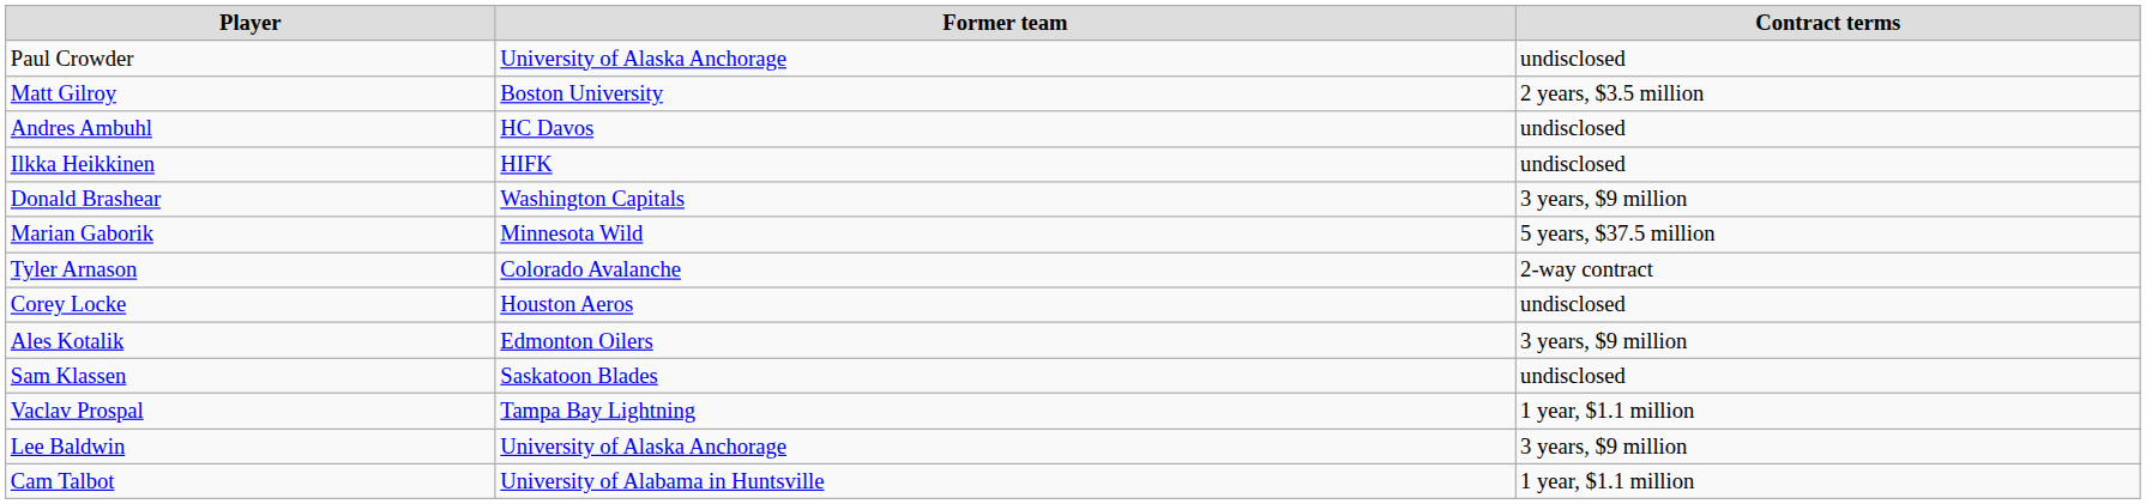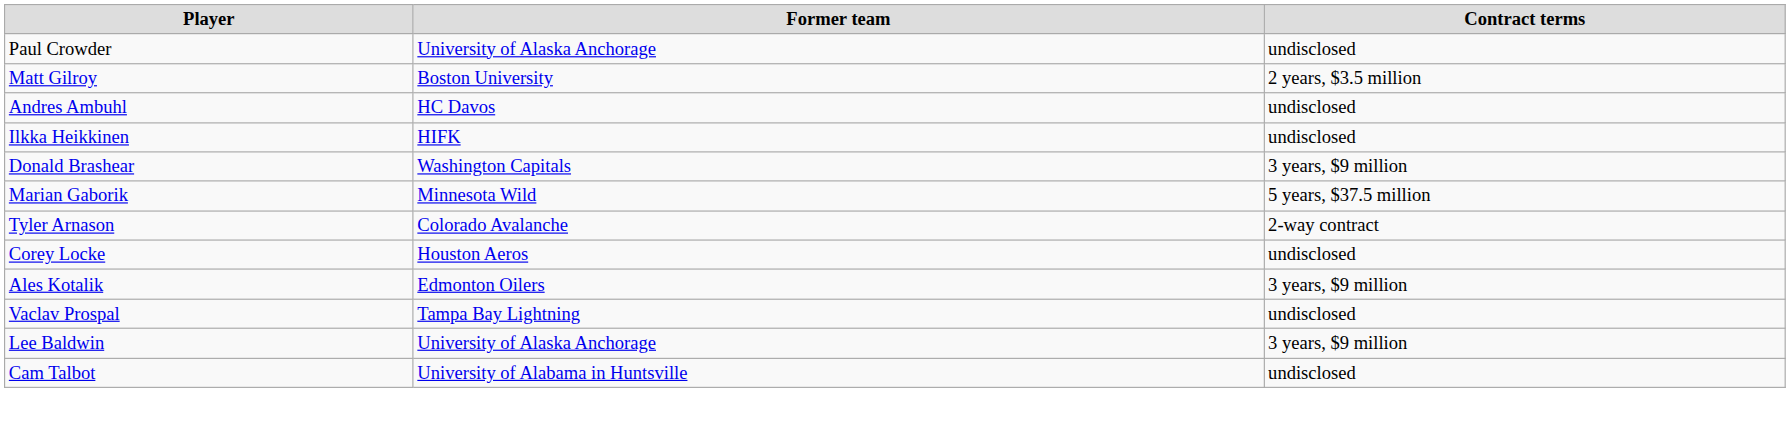- row: Sam Klassen | Saskatoon Blades | undisclosed
Vaclav Prospal | Contract terms: 1 year, $1.1 million -> undisclosed
Cam Talbot | Contract terms: 1 year, $1.1 million -> undisclosed
